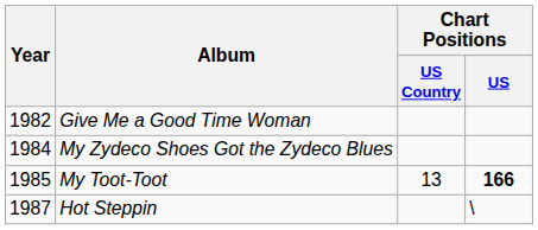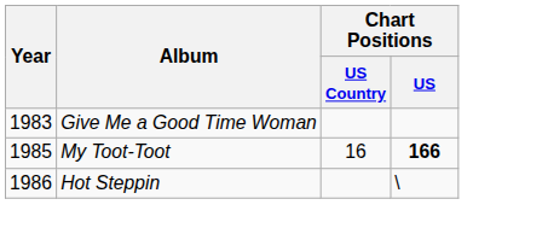Give Me a Good Time Woman | Year: 1982 -> 1983
- row: 1984 | My Zydeco Shoes Got the Zydeco Blues
My Toot-Toot | Chart Positions / US Country: 13 -> 16
Hot Steppin | Year: 1987 -> 1986
